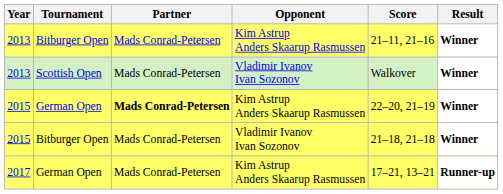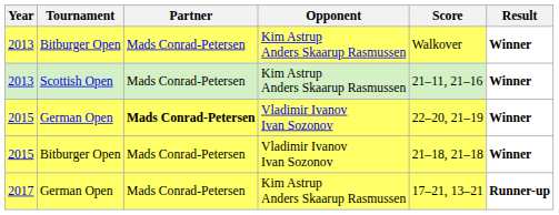2013 / Bitburger Open | Score: 21–11, 21–16 -> Walkover
2013 / Scottish Open | Opponent: Vladimir Ivanov Ivan Sozonov -> Kim Astrup Anders Skaarup Rasmussen
2013 / Scottish Open | Score: Walkover -> 21–11, 21–16
2015 / German Open | Opponent: Kim Astrup Anders Skaarup Rasmussen -> Vladimir Ivanov Ivan Sozonov
